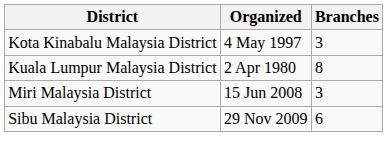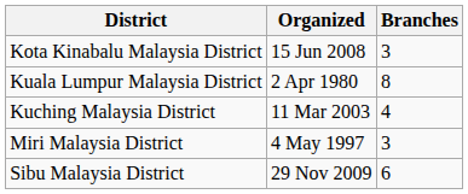Kota Kinabalu Malaysia District | Organized: 4 May 1997 -> 15 Jun 2008
+ row: Kuching Malaysia District | 11 Mar 2003 | 4
Miri Malaysia District | Organized: 15 Jun 2008 -> 4 May 1997
